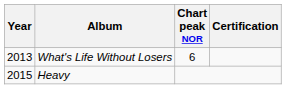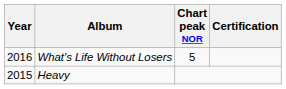What's Life Without Losers | Year: 2013 -> 2016
What's Life Without Losers | Chart peak NOR: 6 -> 5
